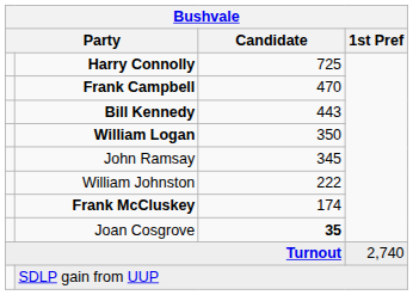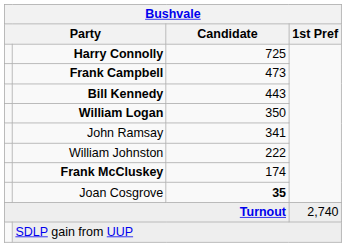Frank Campbell | Candidate: 470 -> 473
John Ramsay | Candidate: 345 -> 341
